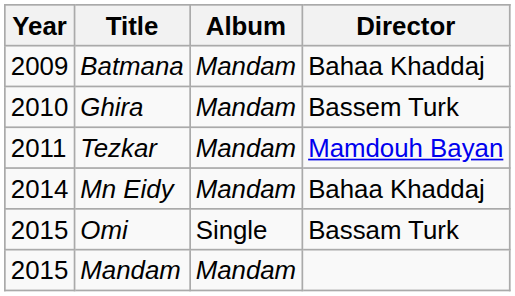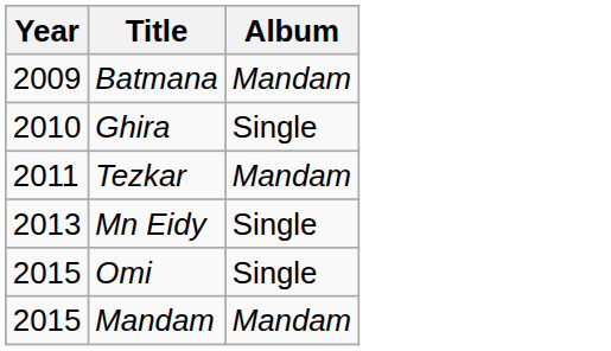- column: Director | Bahaa Khaddaj | Bassem Turk | Mamdouh Bayan | Bahaa Khaddaj | Bassam Turk
Ghira | Album: Mandam -> Single
Mn Eidy | Year: 2014 -> 2013
Mn Eidy | Album: Mandam -> Single
